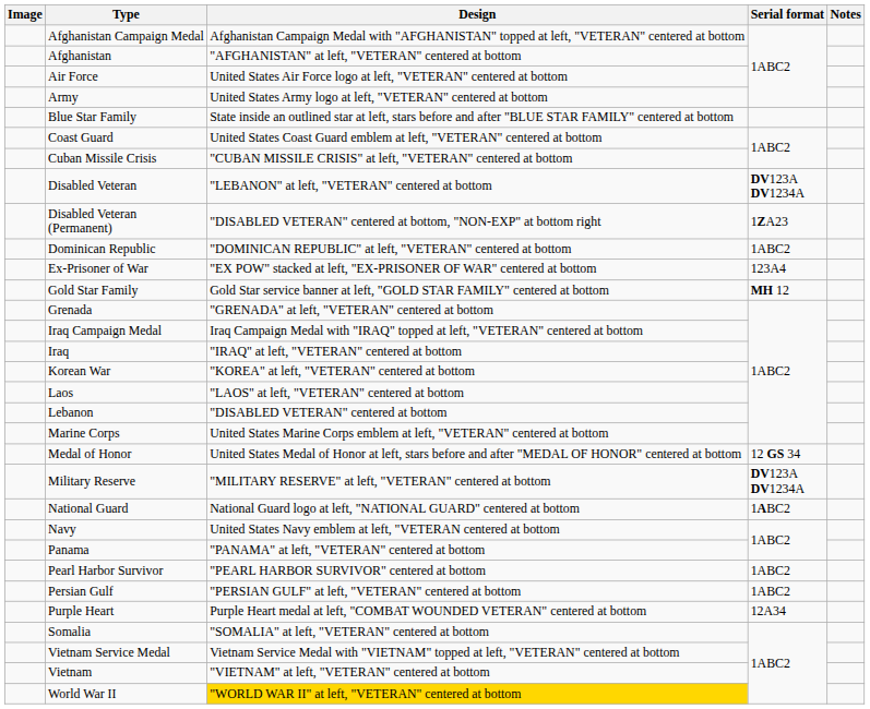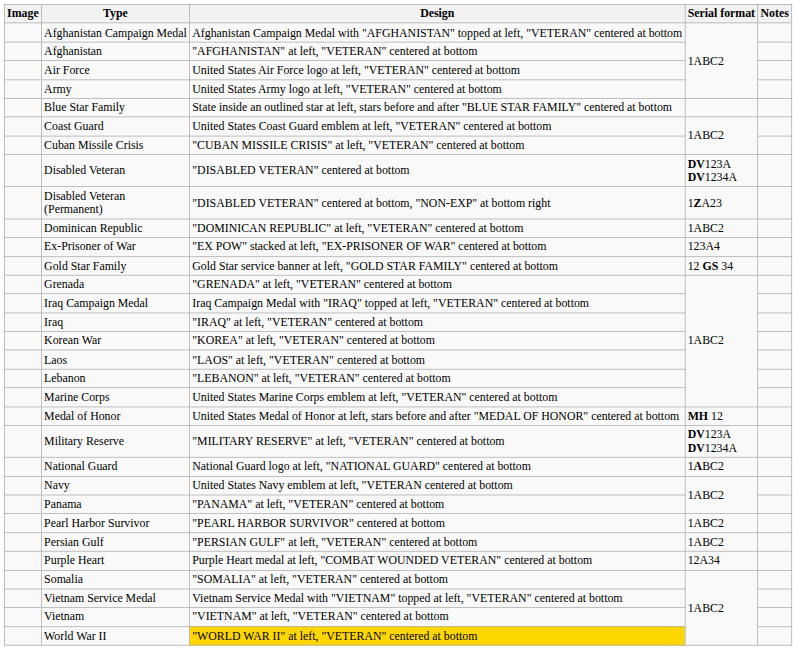Disabled Veteran | Design: "LEBANON" at left, "VETERAN" centered at bottom -> "DISABLED VETERAN" centered at bottom
Gold Star Family | Serial format: MH 12 -> 12 GS 34
Lebanon | Design: "DISABLED VETERAN" centered at bottom -> "LEBANON" at left, "VETERAN" centered at bottom
Medal of Honor | Serial format: 12 GS 34 -> MH 12
